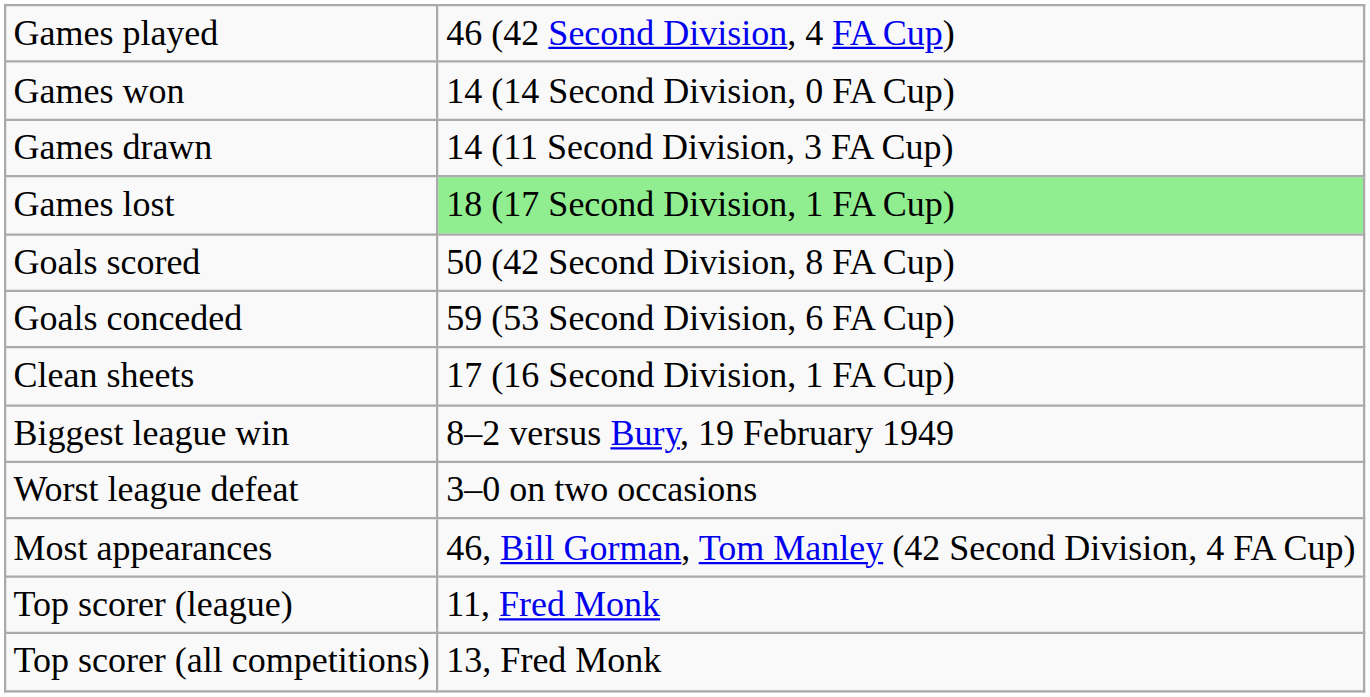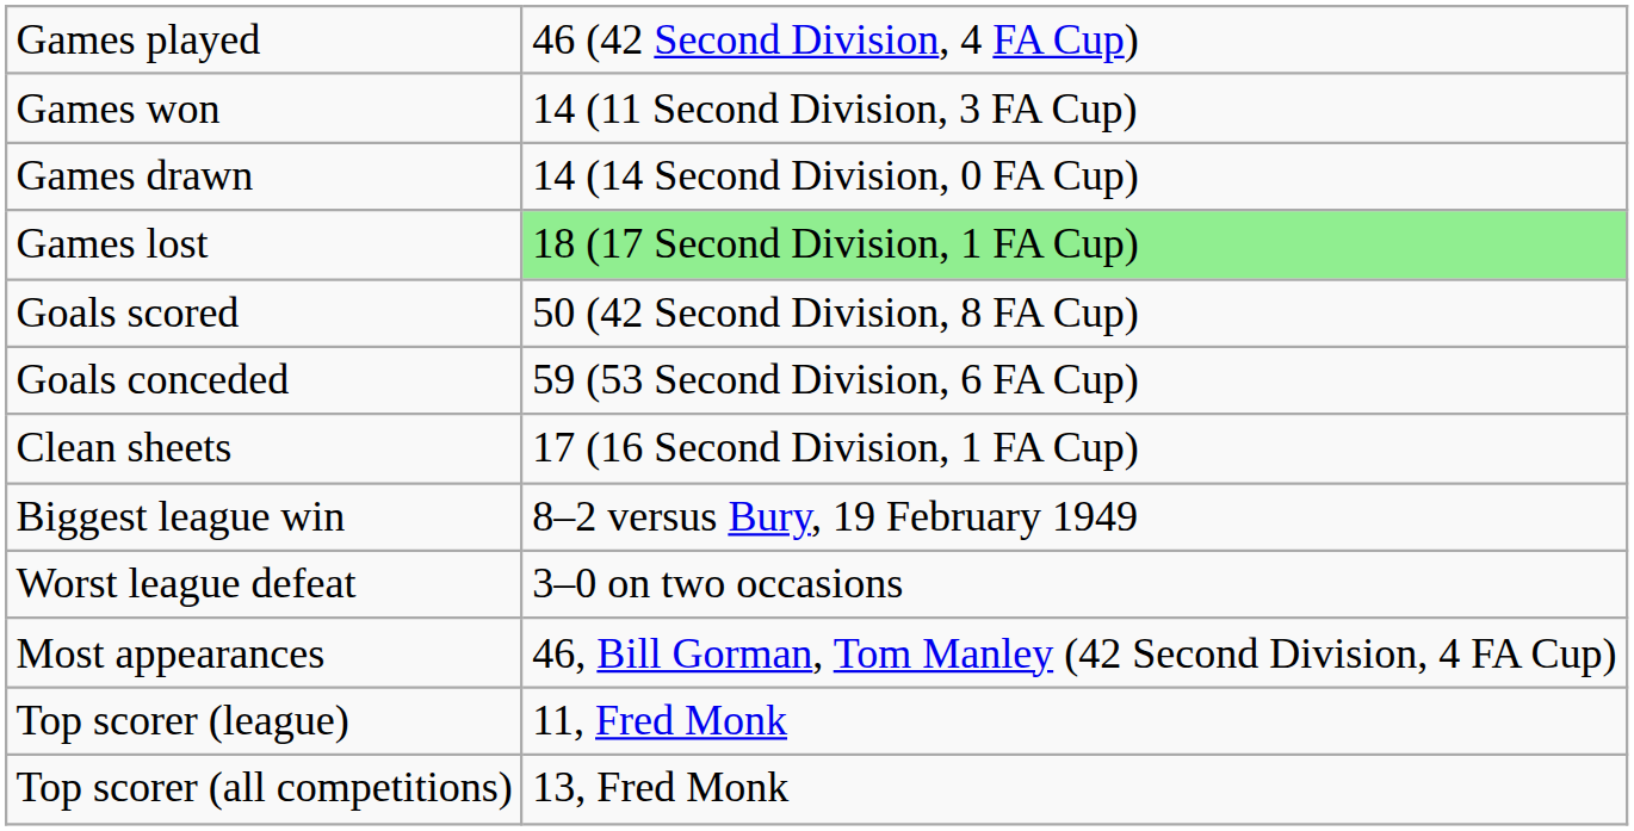Games won | column 2: 14 (14 Second Division, 0 FA Cup) -> 14 (11 Second Division, 3 FA Cup)
Games drawn | column 2: 14 (11 Second Division, 3 FA Cup) -> 14 (14 Second Division, 0 FA Cup)
